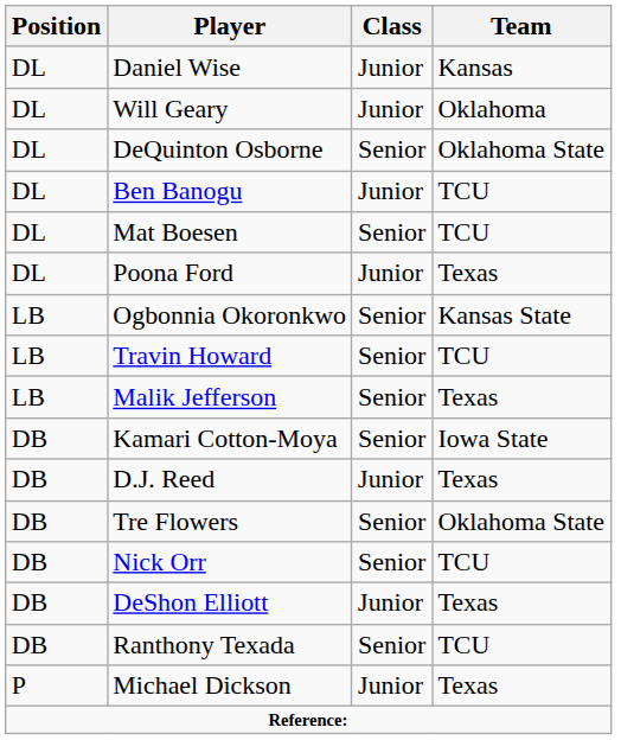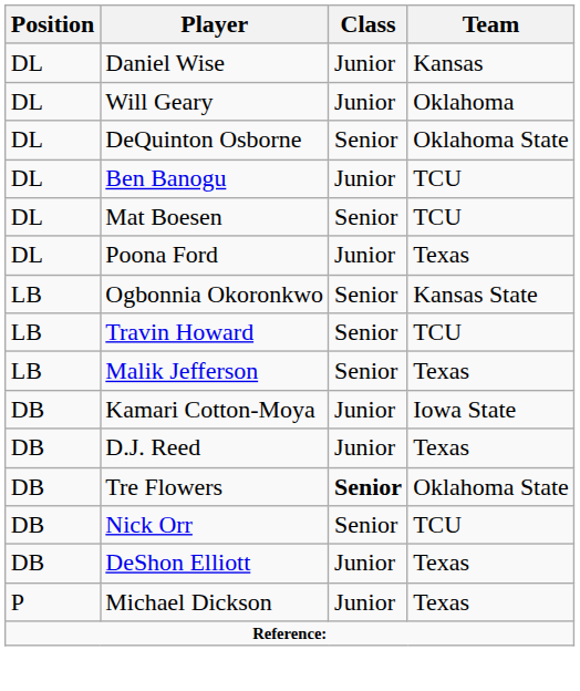Kamari Cotton-Moya | Class: Senior -> Junior
Tre Flowers | Class: normal -> bold
- row: DB | Ranthony Texada | Senior | TCU
